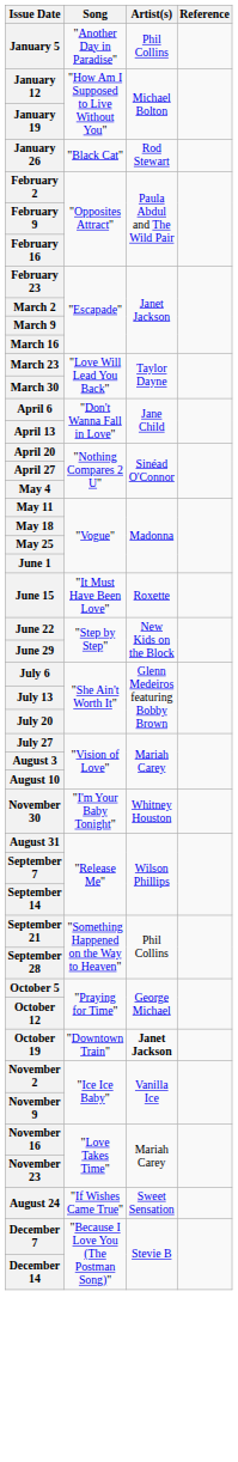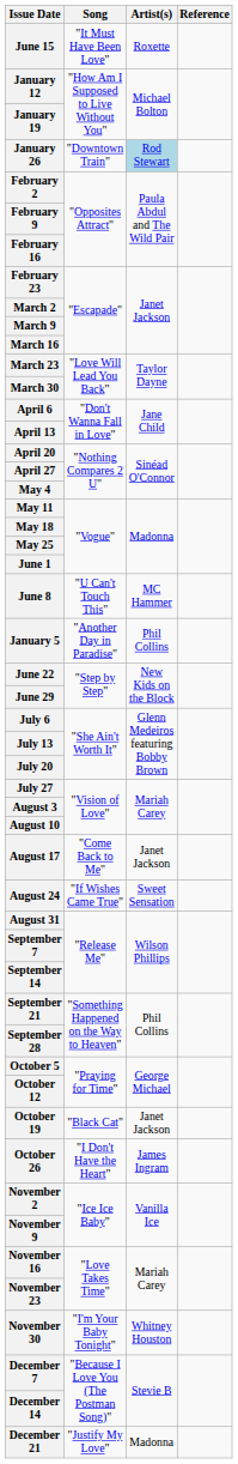rows swapped: January 5 <-> June 15
January 26 | Song: "Black Cat" -> "Downtown Train"
January 26 | Artist(s): no background -> lightblue background
+ row: June 8 | "U Can't Touch This" | MC Hammer
+ row: August 17 | "Come Back to Me" | Janet Jackson
rows swapped: August 24 <-> November 30
October 19 | Song: "Downtown Train" -> "Black Cat"
October 19 | Artist(s): bold -> normal
+ row: October 26 | "I Don't Have the Heart" | James Ingram
+ row: December 21 | "Justify My Love" | Madonna
